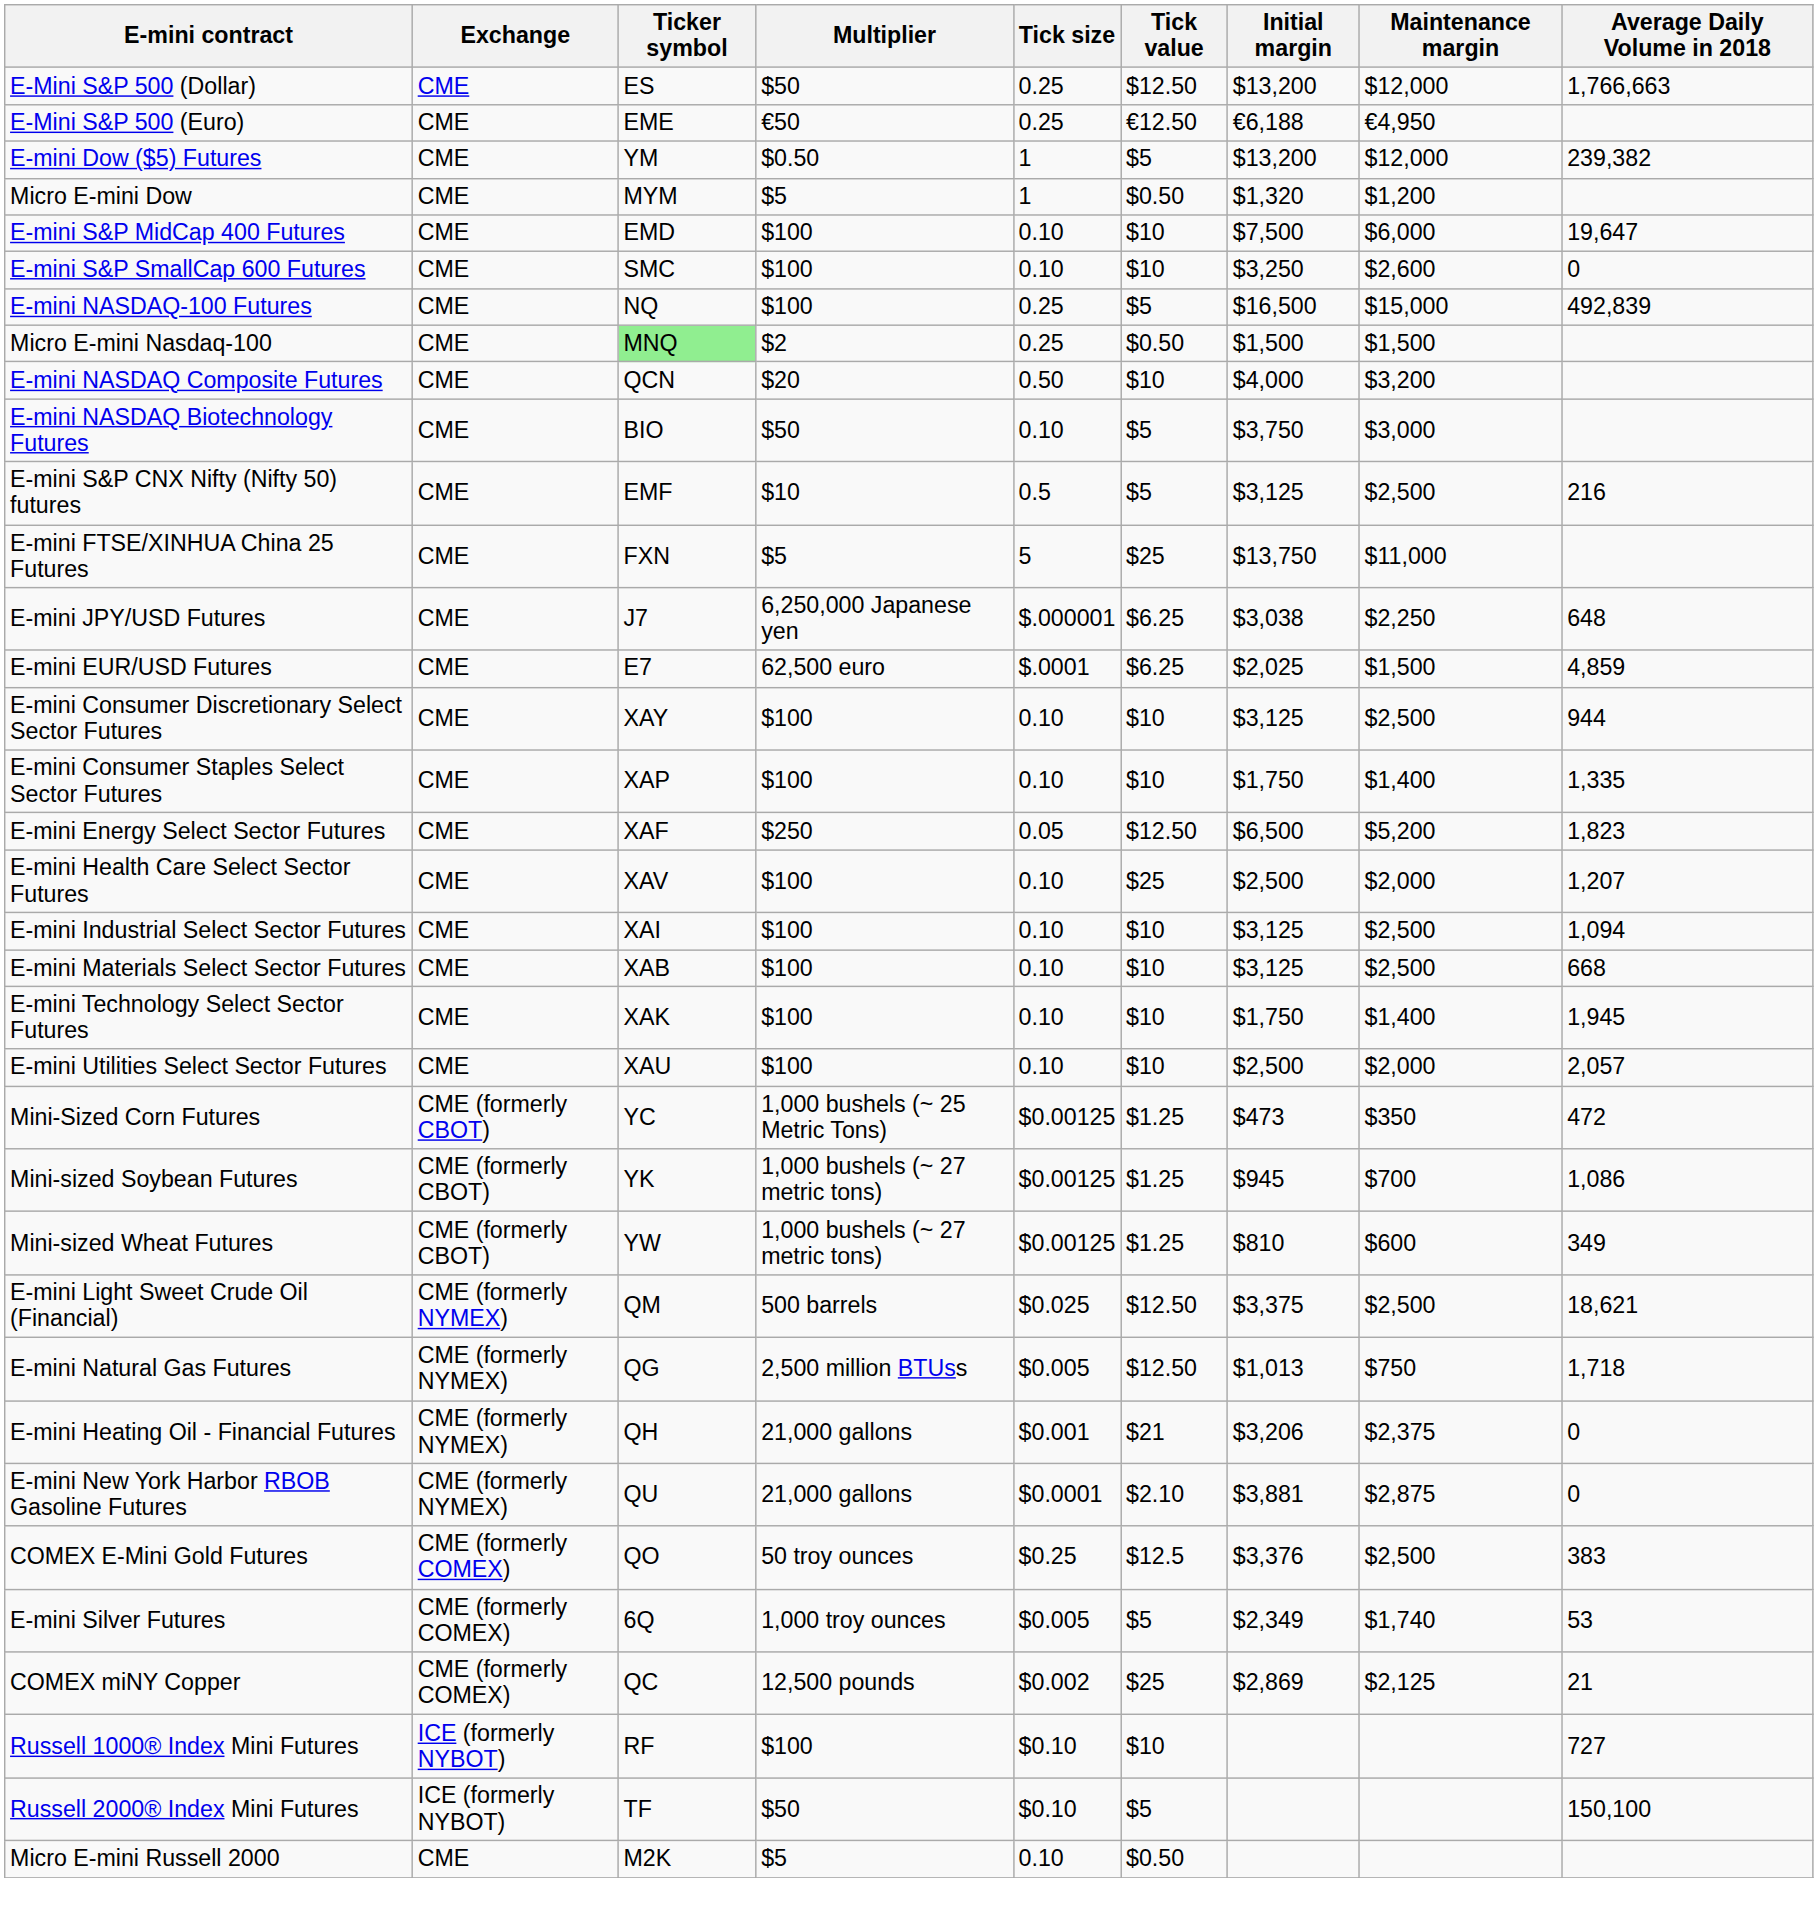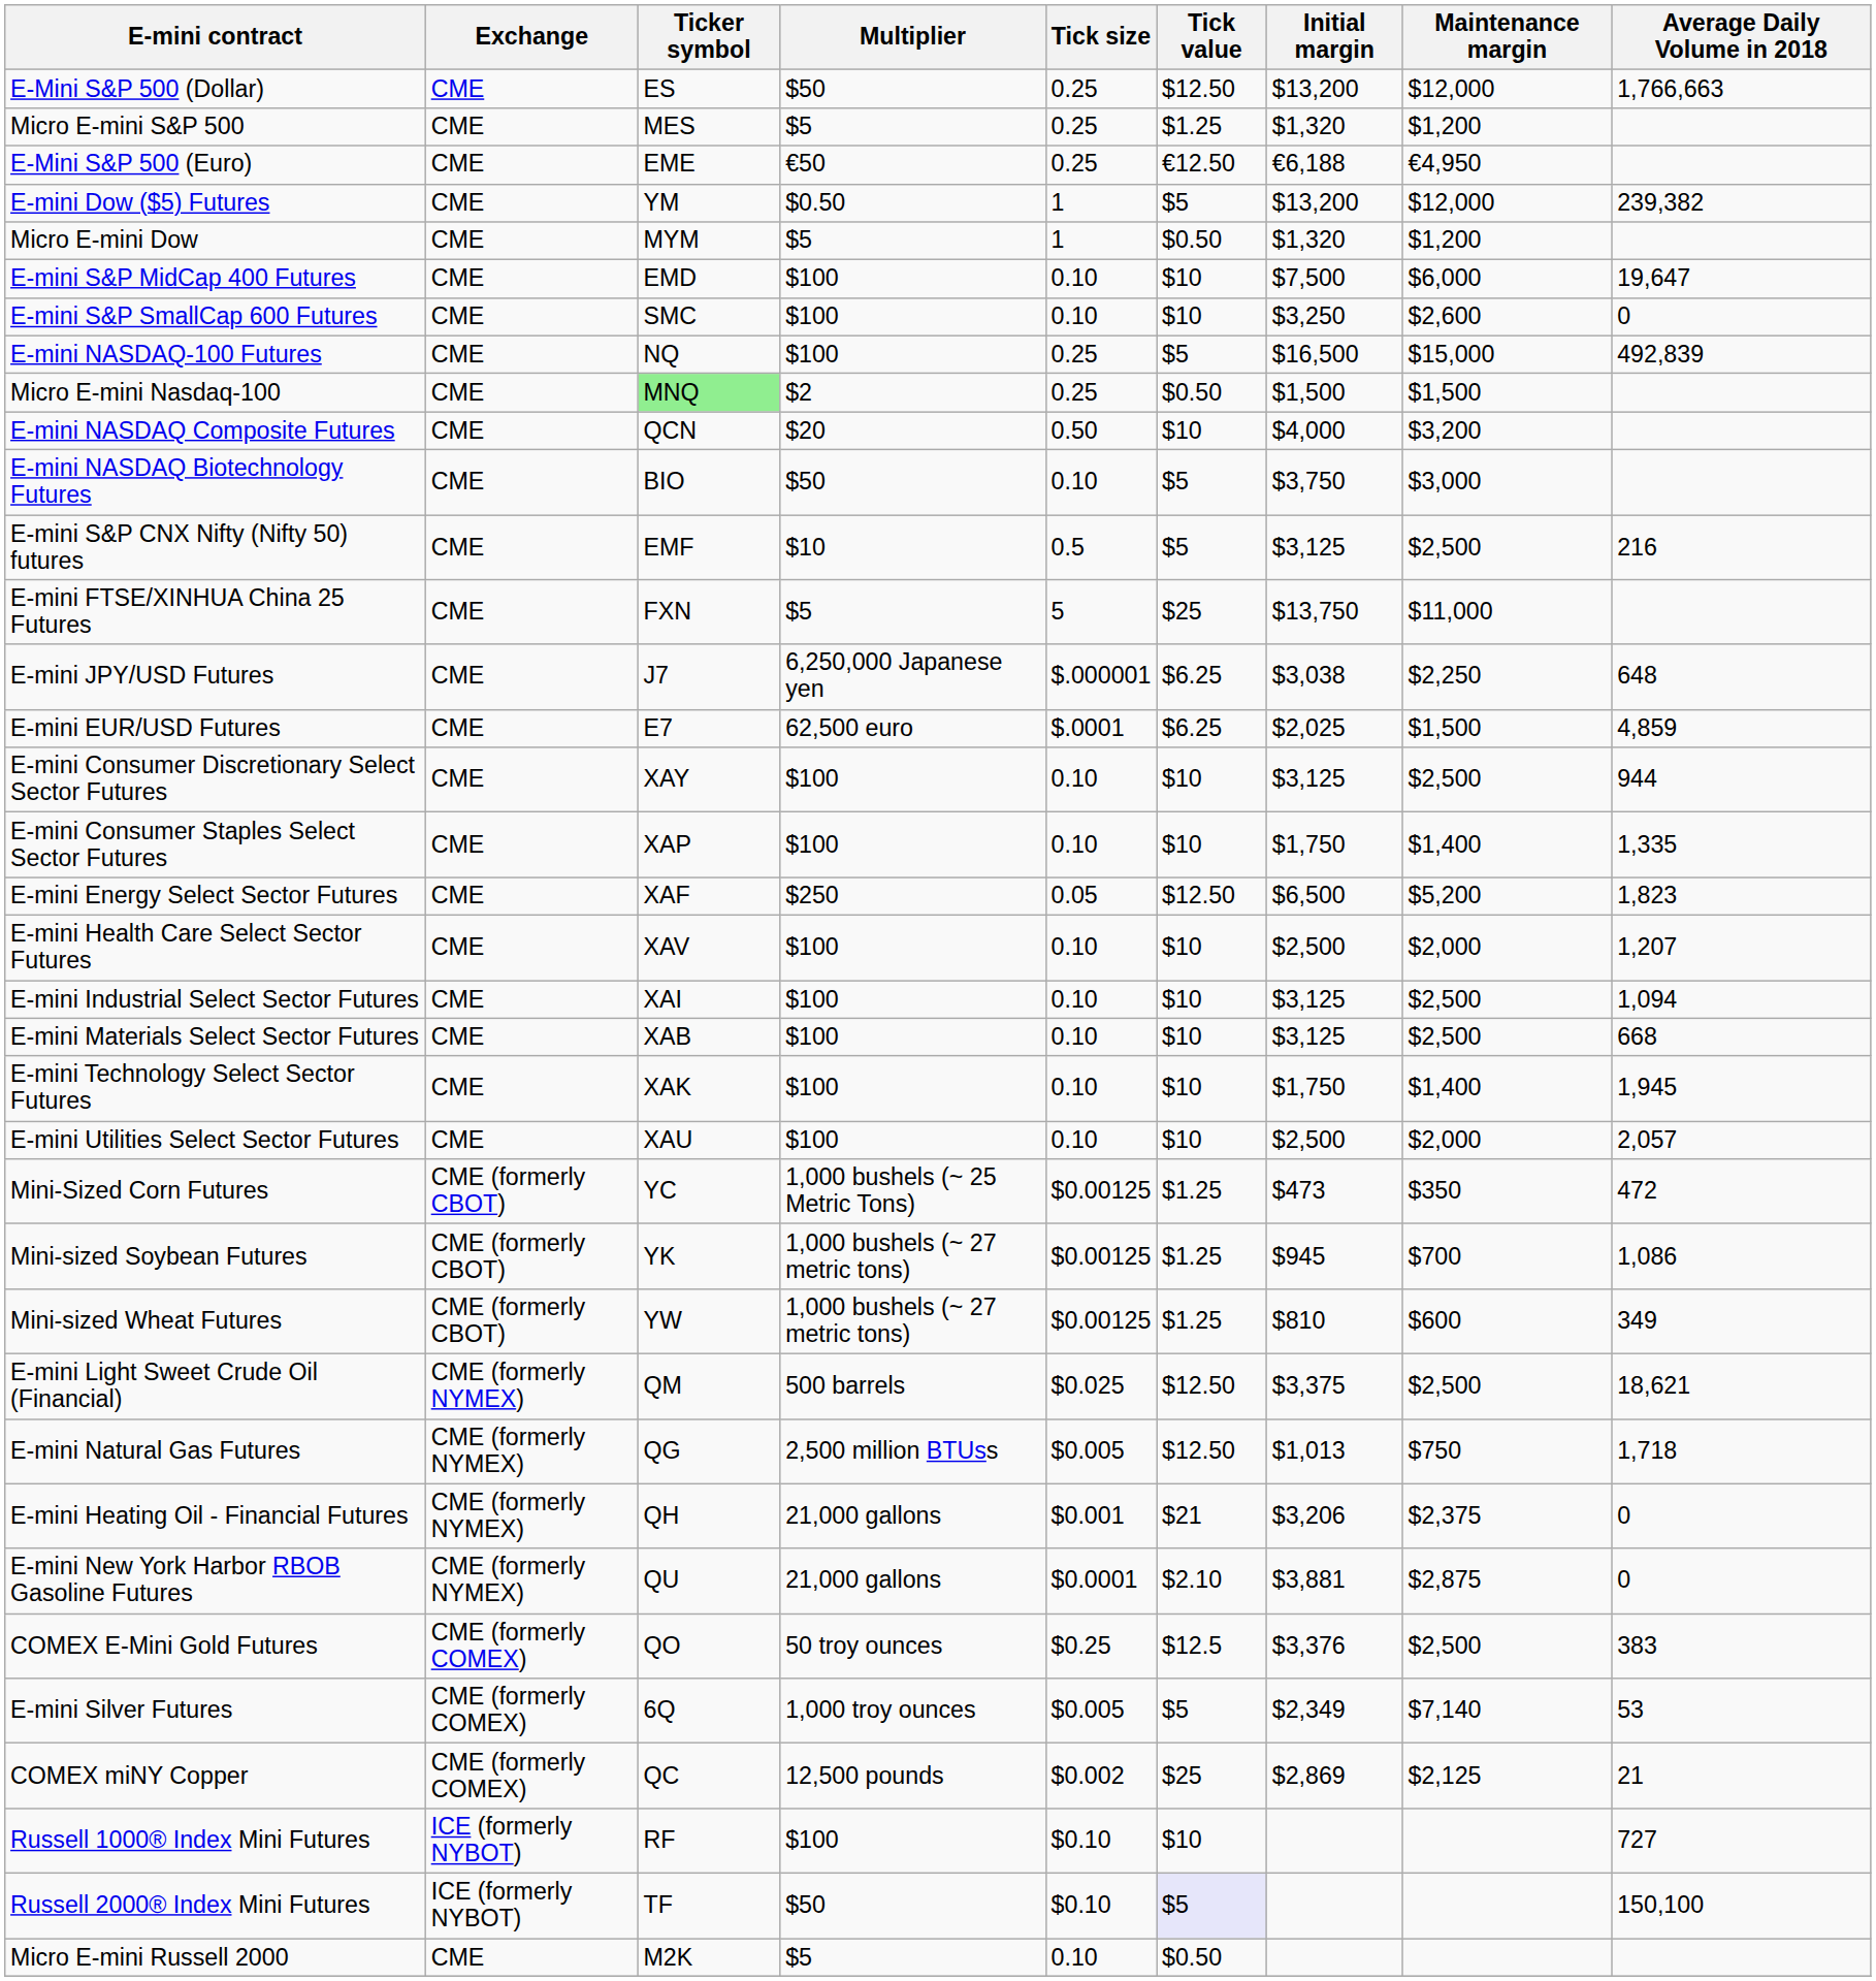+ row: Micro E-mini S&P 500 | CME | MES | $5 | 0.25 | $1.25 | $1,320 | $1,200
E-mini Health Care Select Sector Futures | Tick value: $25 -> $10
E-mini Silver Futures | Maintenance margin: $1,740 -> $7,140
Russell 2000® Index Mini Futures | Tick value: no background -> lavender background
